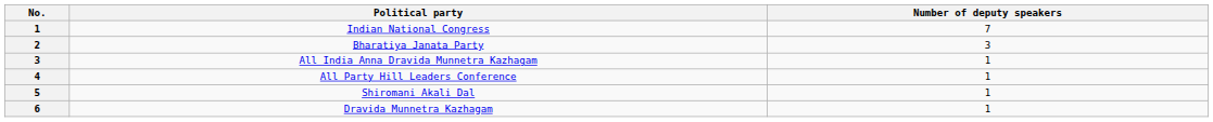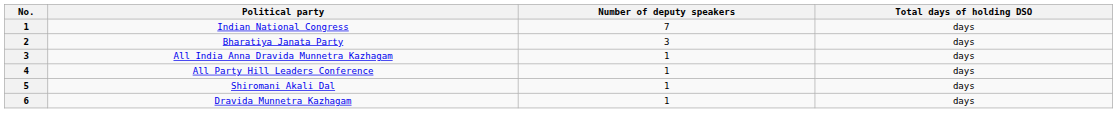+ column: Total days of holding DSO | days | days | days | days | days | days
